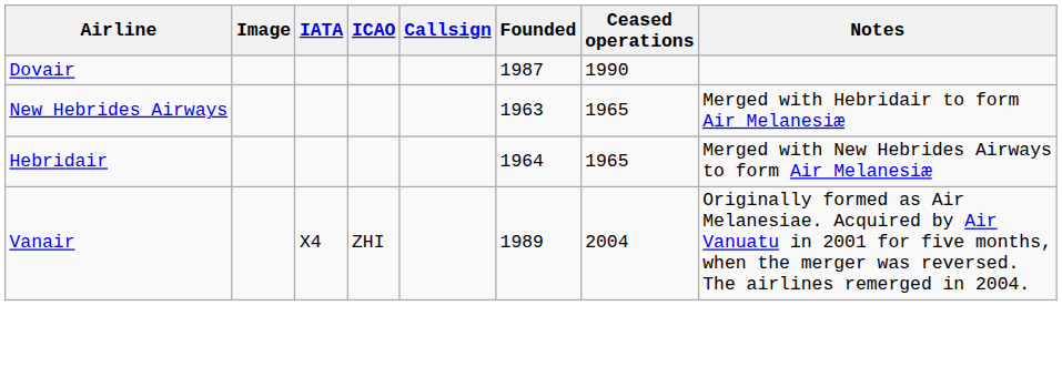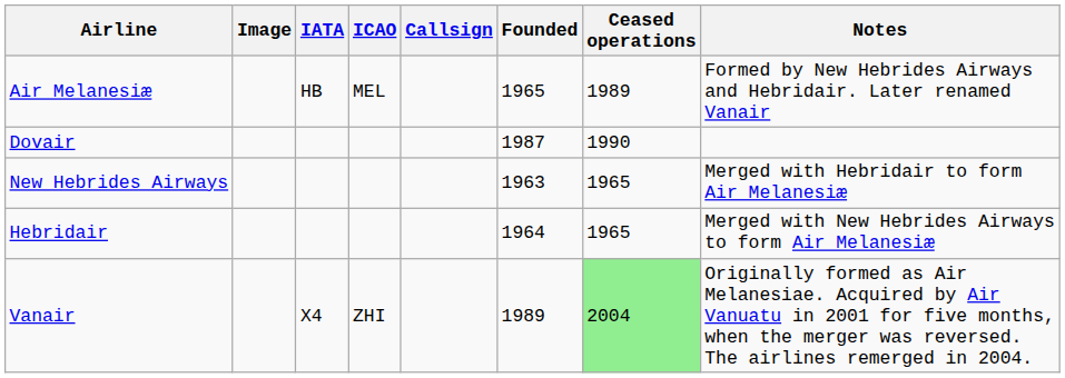+ row: Air Melanesiæ | HB | MEL | 1965 | 1989 | Formed by New Hebrides Airways and Hebridair. Later renamed Vanair
Vanair | Ceased operations: no background -> lightgreen background
